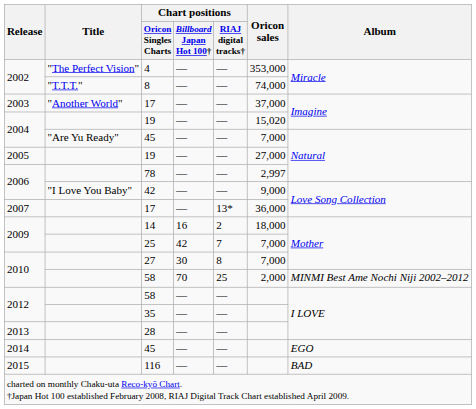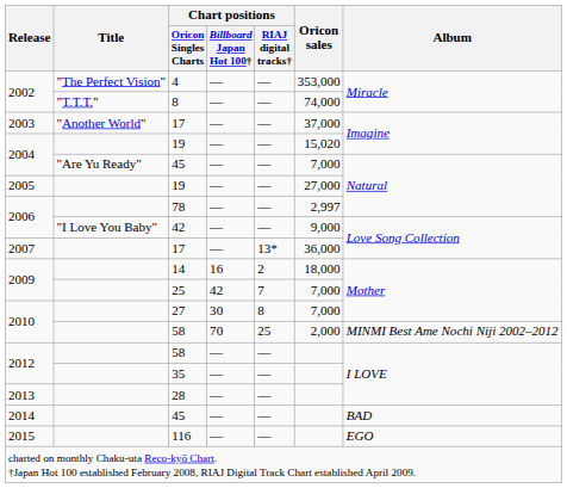2014 / 45 | Album: EGO -> BAD
116 | Album: BAD -> EGO
